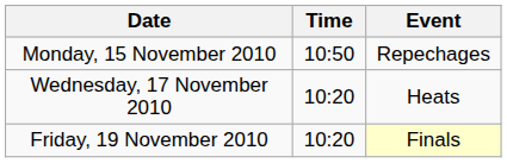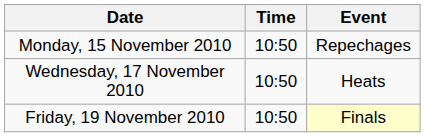Wednesday, 17 November 2010 | Time: 10:20 -> 10:50
Friday, 19 November 2010 | Time: 10:20 -> 10:50
